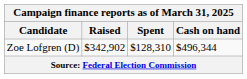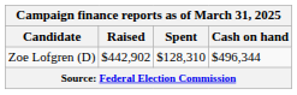Zoe Lofgren (D) | Raised: $342,902 -> $442,902
